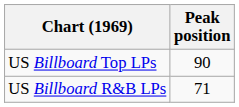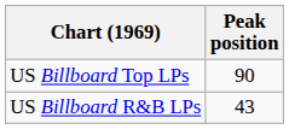US Billboard R&B LPs | Peak position: 71 -> 43
